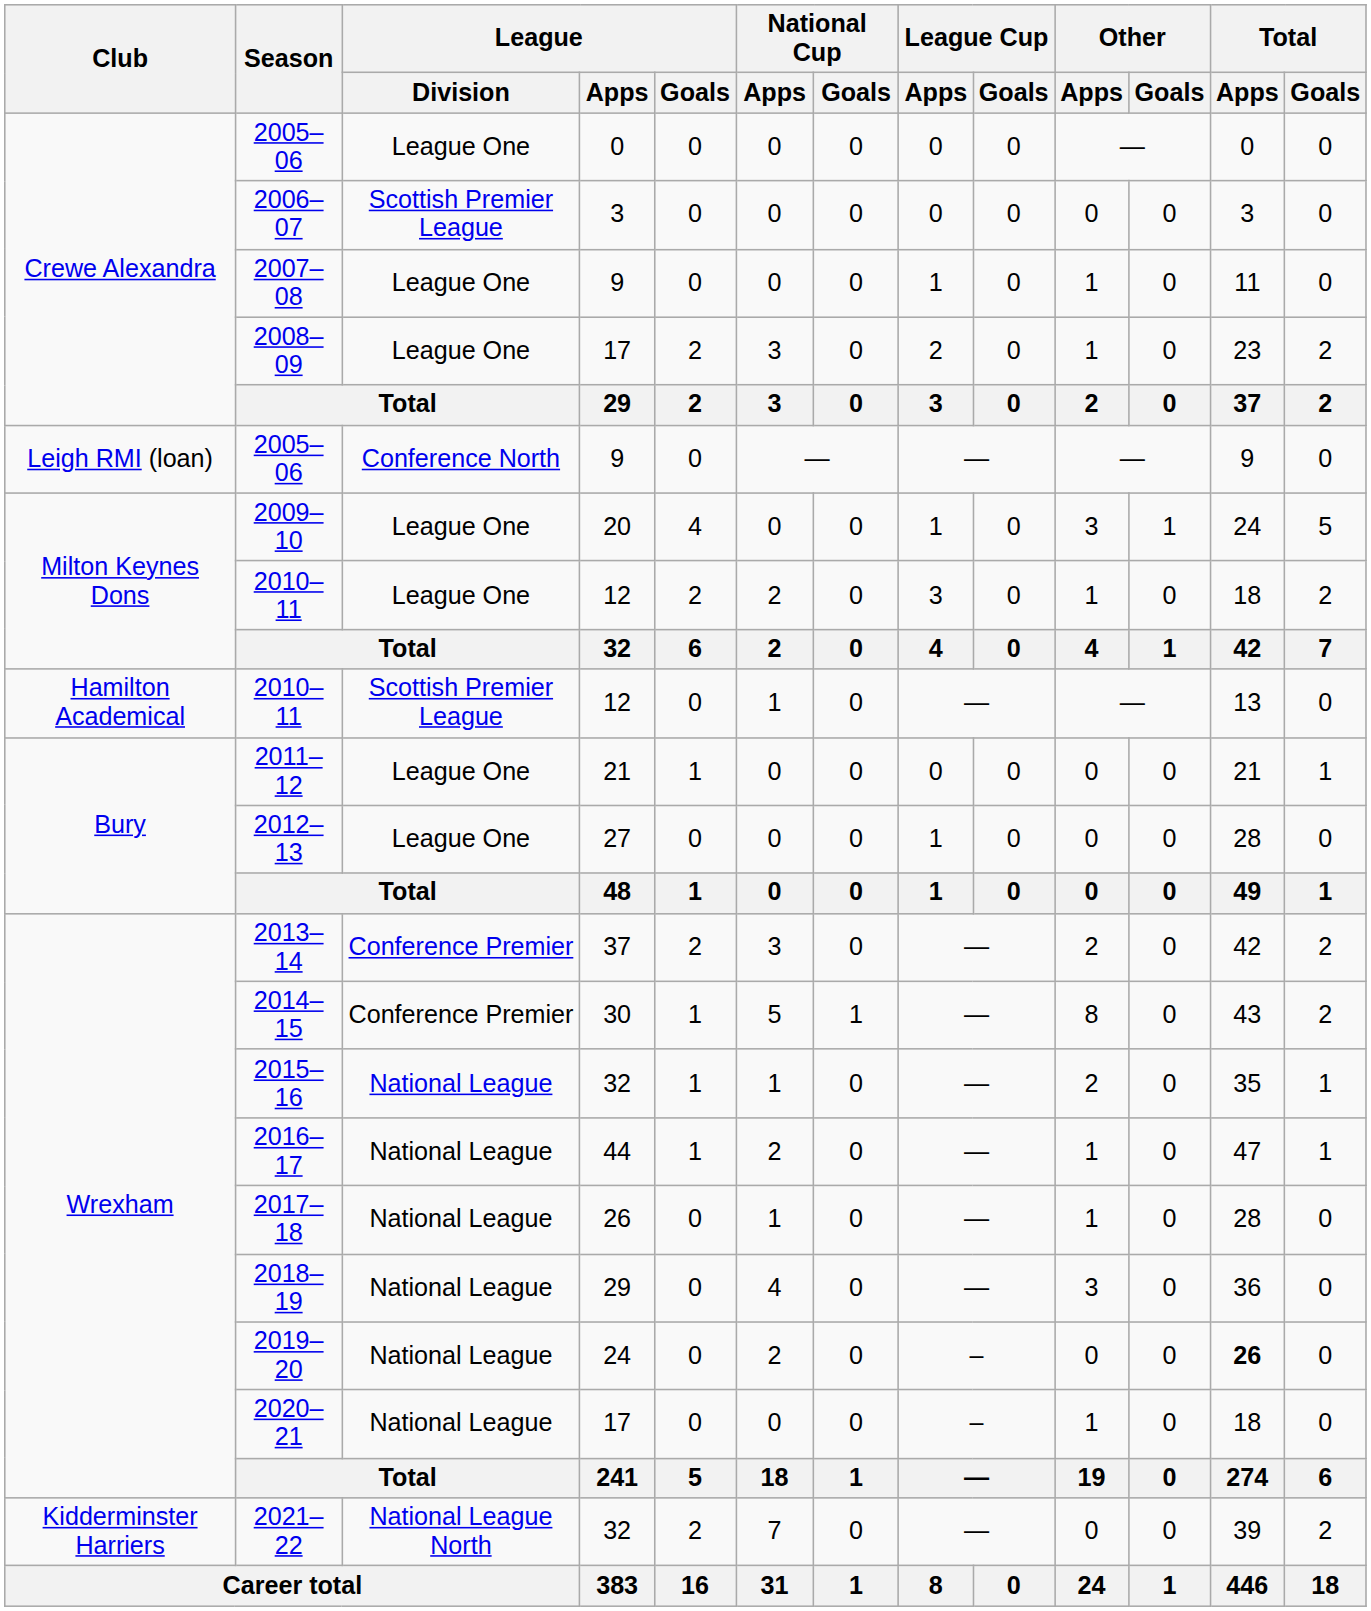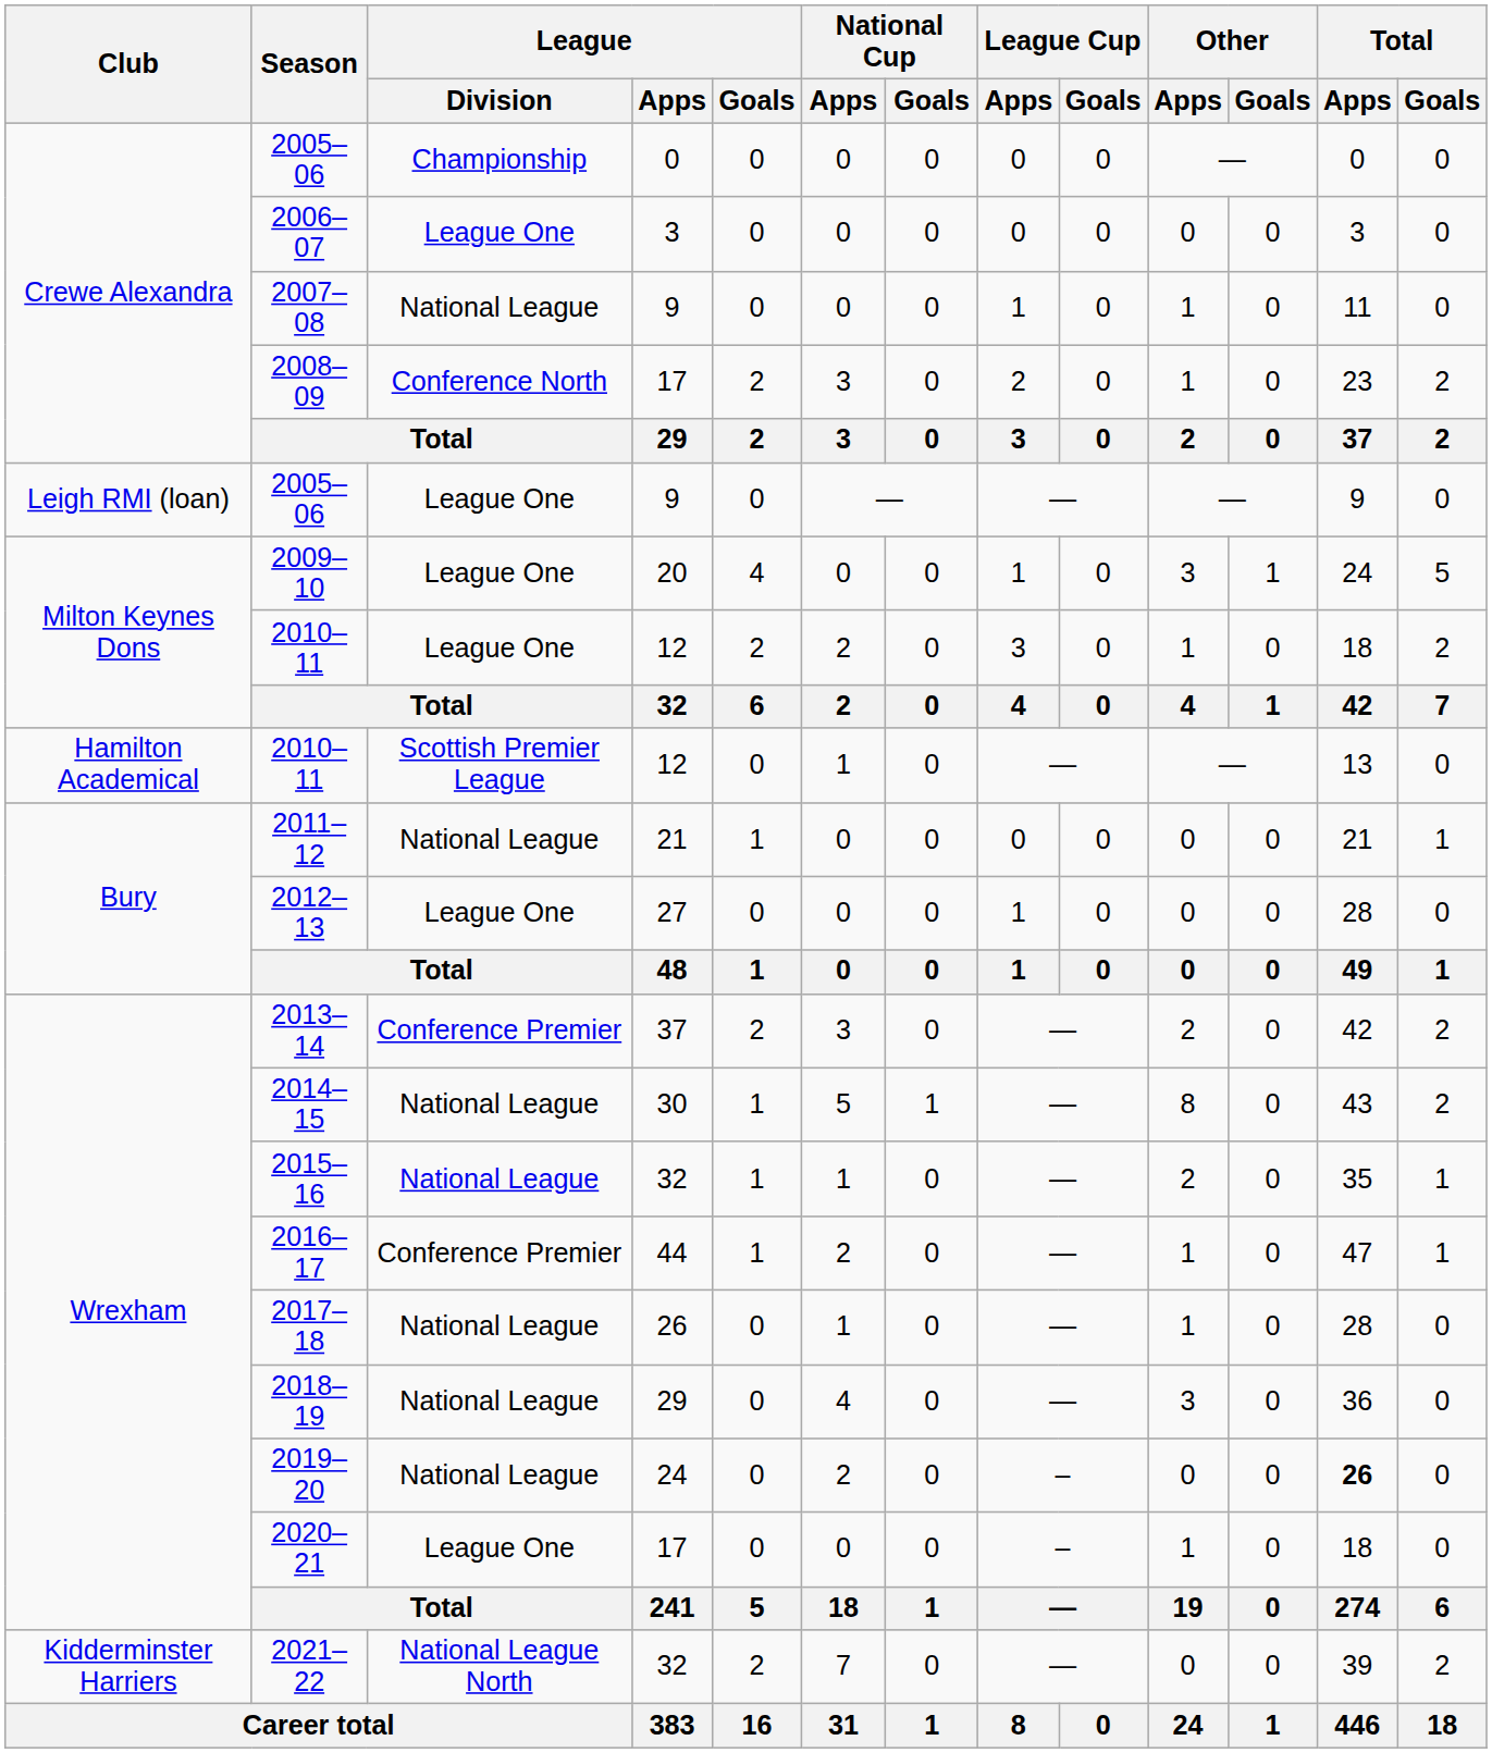Crewe Alexandra / 2005–06 | League / Division: League One -> Championship
2006–07 | League / Division: Scottish Premier League -> League One
2007–08 | League / Division: League One -> National League
2008–09 | League / Division: League One -> Conference North
Leigh RMI (loan) / 2005–06 | League / Division: Conference North -> League One
2011–12 | League / Division: League One -> National League
2014–15 | League / Division: Conference Premier -> National League
2016–17 | League / Division: National League -> Conference Premier
2020–21 | League / Division: National League -> League One
